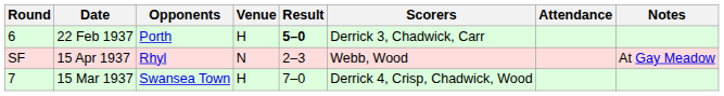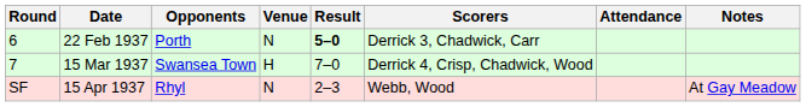22 Feb 1937 | Venue: H -> N
rows swapped: 15 Mar 1937 <-> 15 Apr 1937
